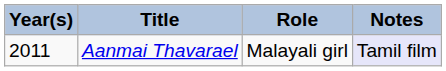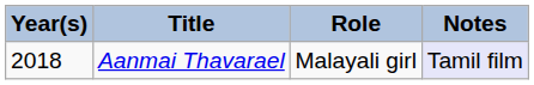Aanmai Thavarael | Year(s): 2011 -> 2018
